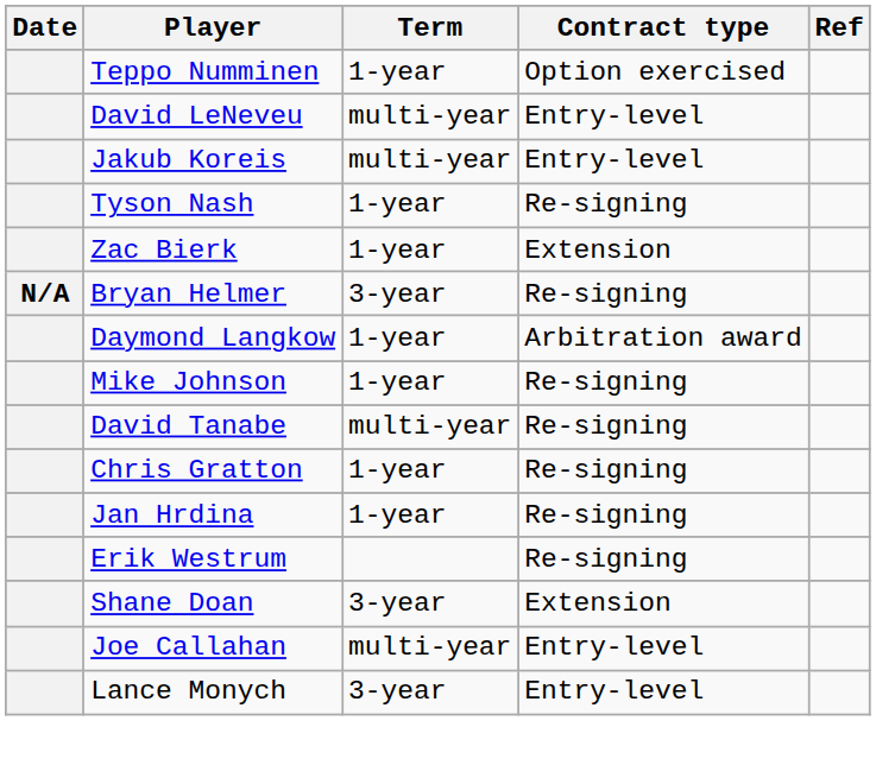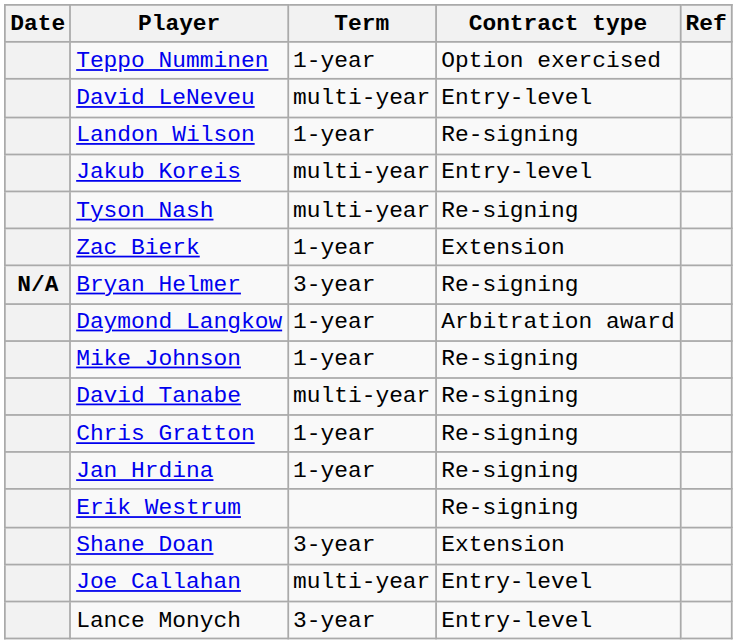+ row: Landon Wilson | 1-year | Re-signing
Tyson Nash | Term: 1-year -> multi-year
